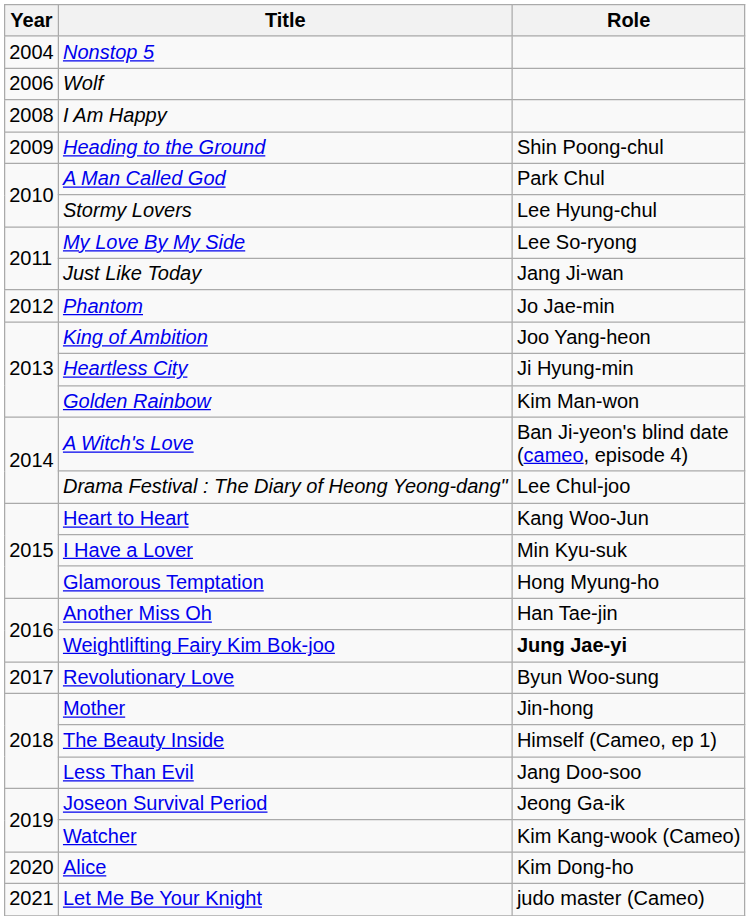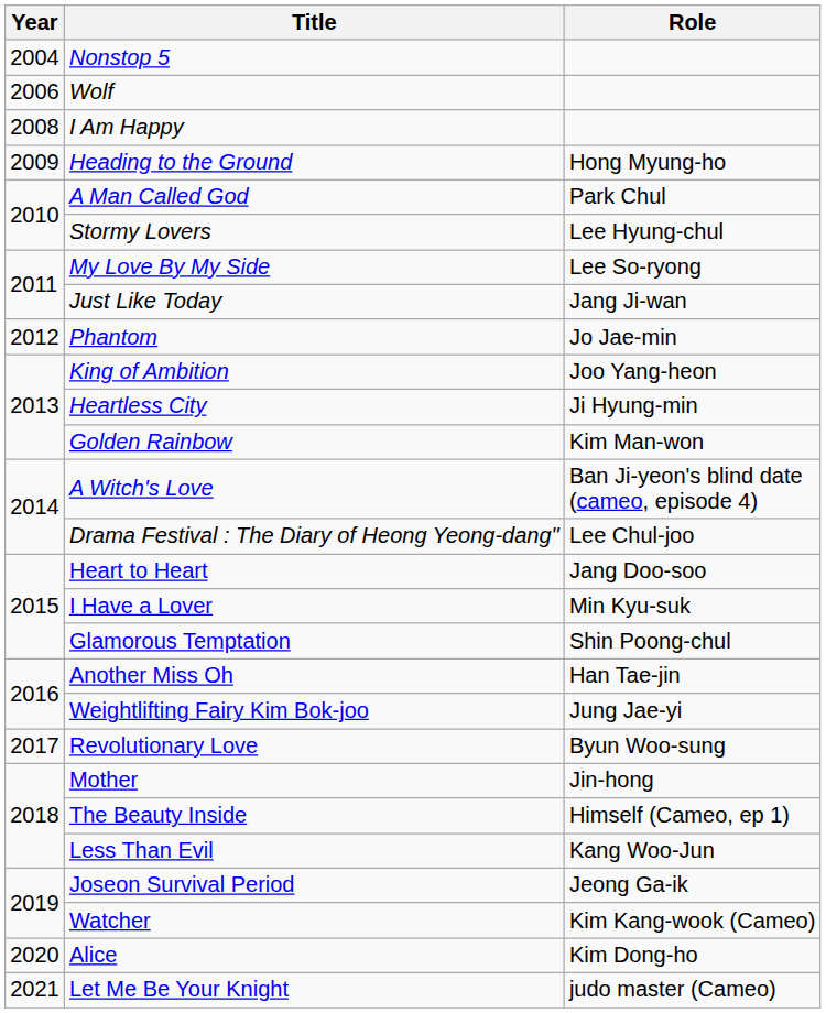Heading to the Ground | Role: Shin Poong-chul -> Hong Myung-ho
Heart to Heart | Role: Kang Woo-Jun -> Jang Doo-soo
Glamorous Temptation | Role: Hong Myung-ho -> Shin Poong-chul
Weightlifting Fairy Kim Bok-joo | Role: bold -> normal
Less Than Evil | Role: Jang Doo-soo -> Kang Woo-Jun
